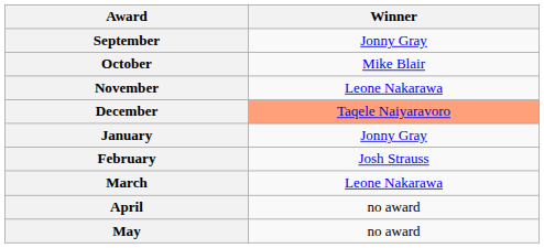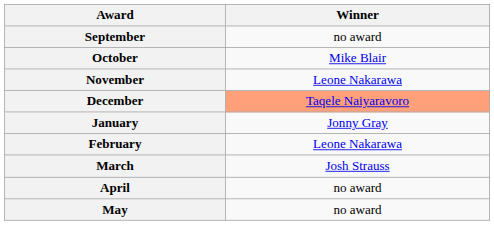September | Winner: Jonny Gray -> no award
February | Winner: Josh Strauss -> Leone Nakarawa
March | Winner: Leone Nakarawa -> Josh Strauss
